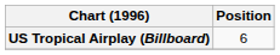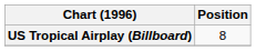US Tropical Airplay (Billboard) | Position: 6 -> 8
